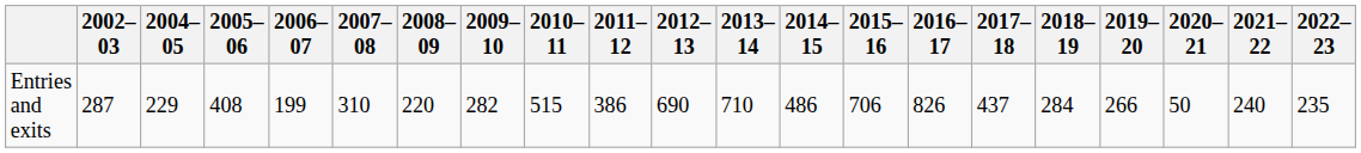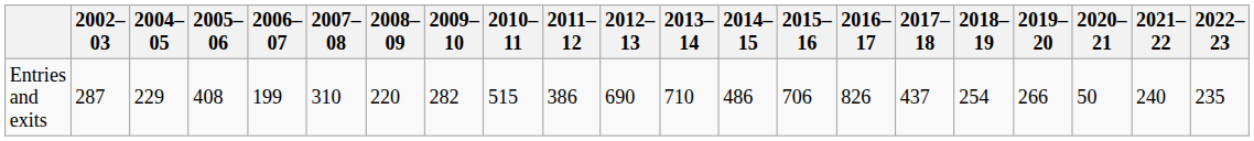Entries and exits | 2018–19: 284 -> 254
